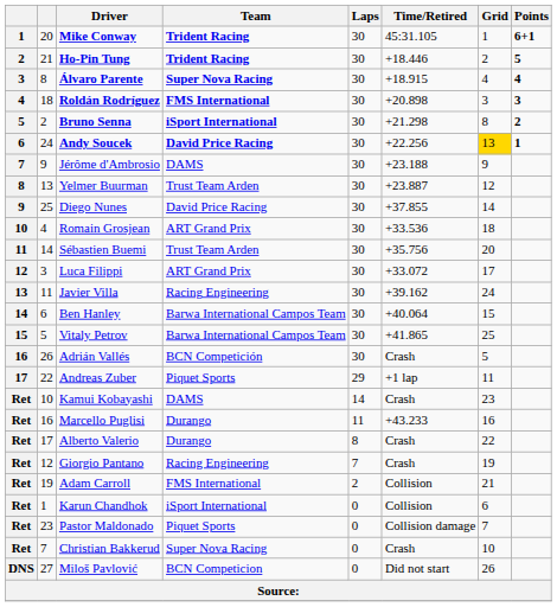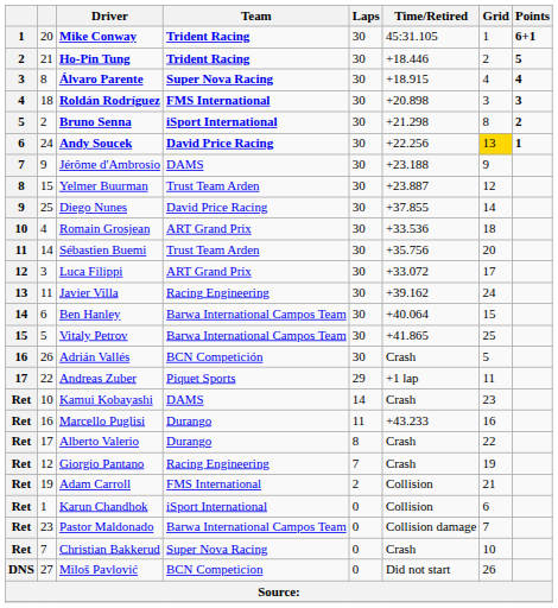Yelmer Buurman | column 2: 13 -> 15
Pastor Maldonado | Team: Piquet Sports -> Barwa International Campos Team
